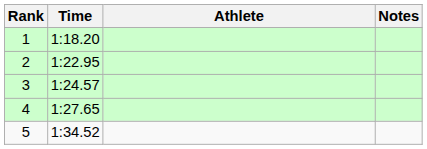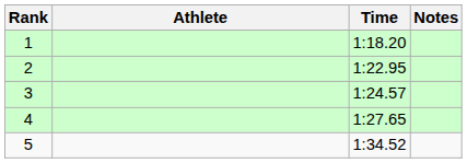columns swapped: Athlete <-> Time
